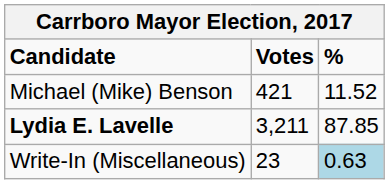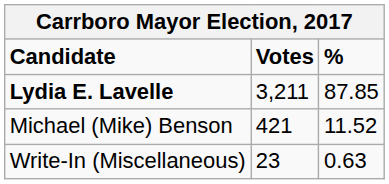rows swapped: Lydia E. Lavelle <-> Michael (Mike) Benson
Write-In (Miscellaneous) | %: lightblue background -> no background
